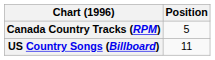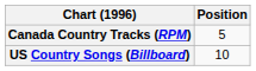US Country Songs (Billboard) | Position: 11 -> 10
